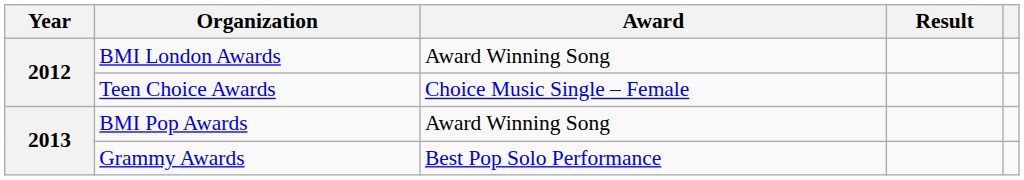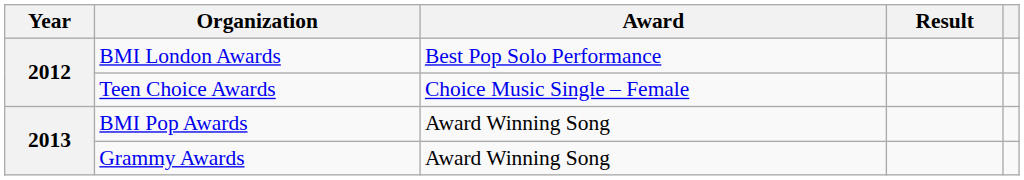BMI London Awards | Award: Award Winning Song -> Best Pop Solo Performance
Grammy Awards | Award: Best Pop Solo Performance -> Award Winning Song
